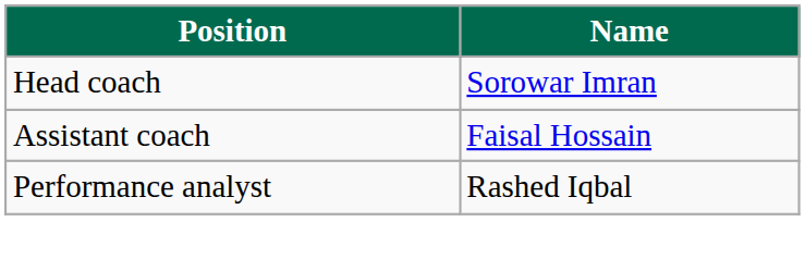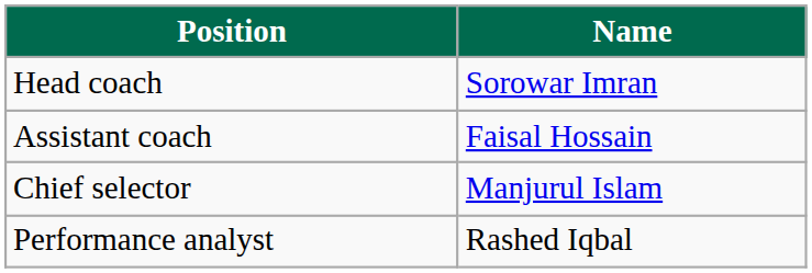+ row: Chief selector | Manjurul Islam
